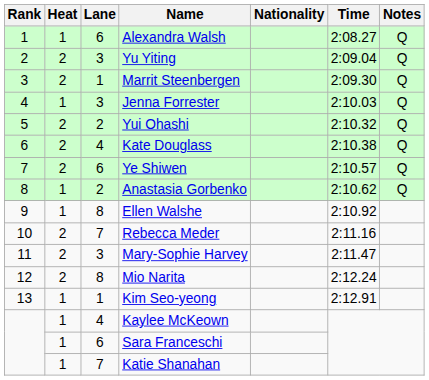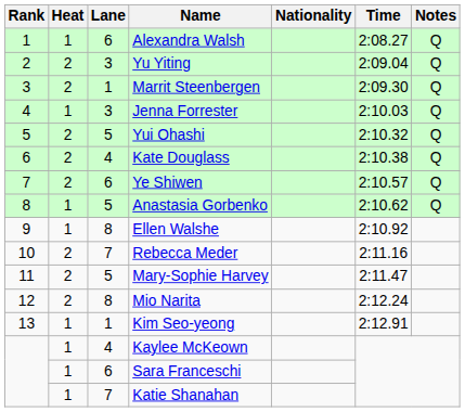Yui Ohashi | Lane: 2 -> 5
Anastasia Gorbenko | Lane: 2 -> 5
Mary-Sophie Harvey | Lane: 3 -> 5
